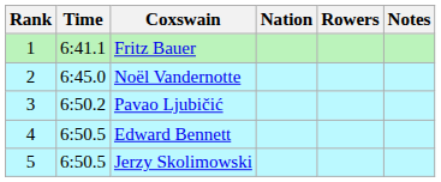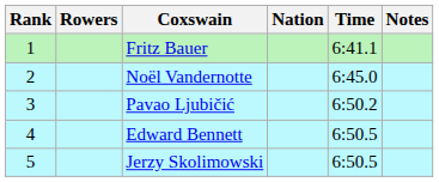columns swapped: Rowers <-> Time
